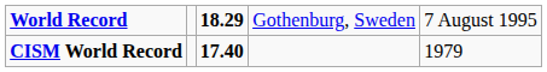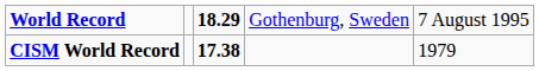CISM World Record | column 3: 17.40 -> 17.38
